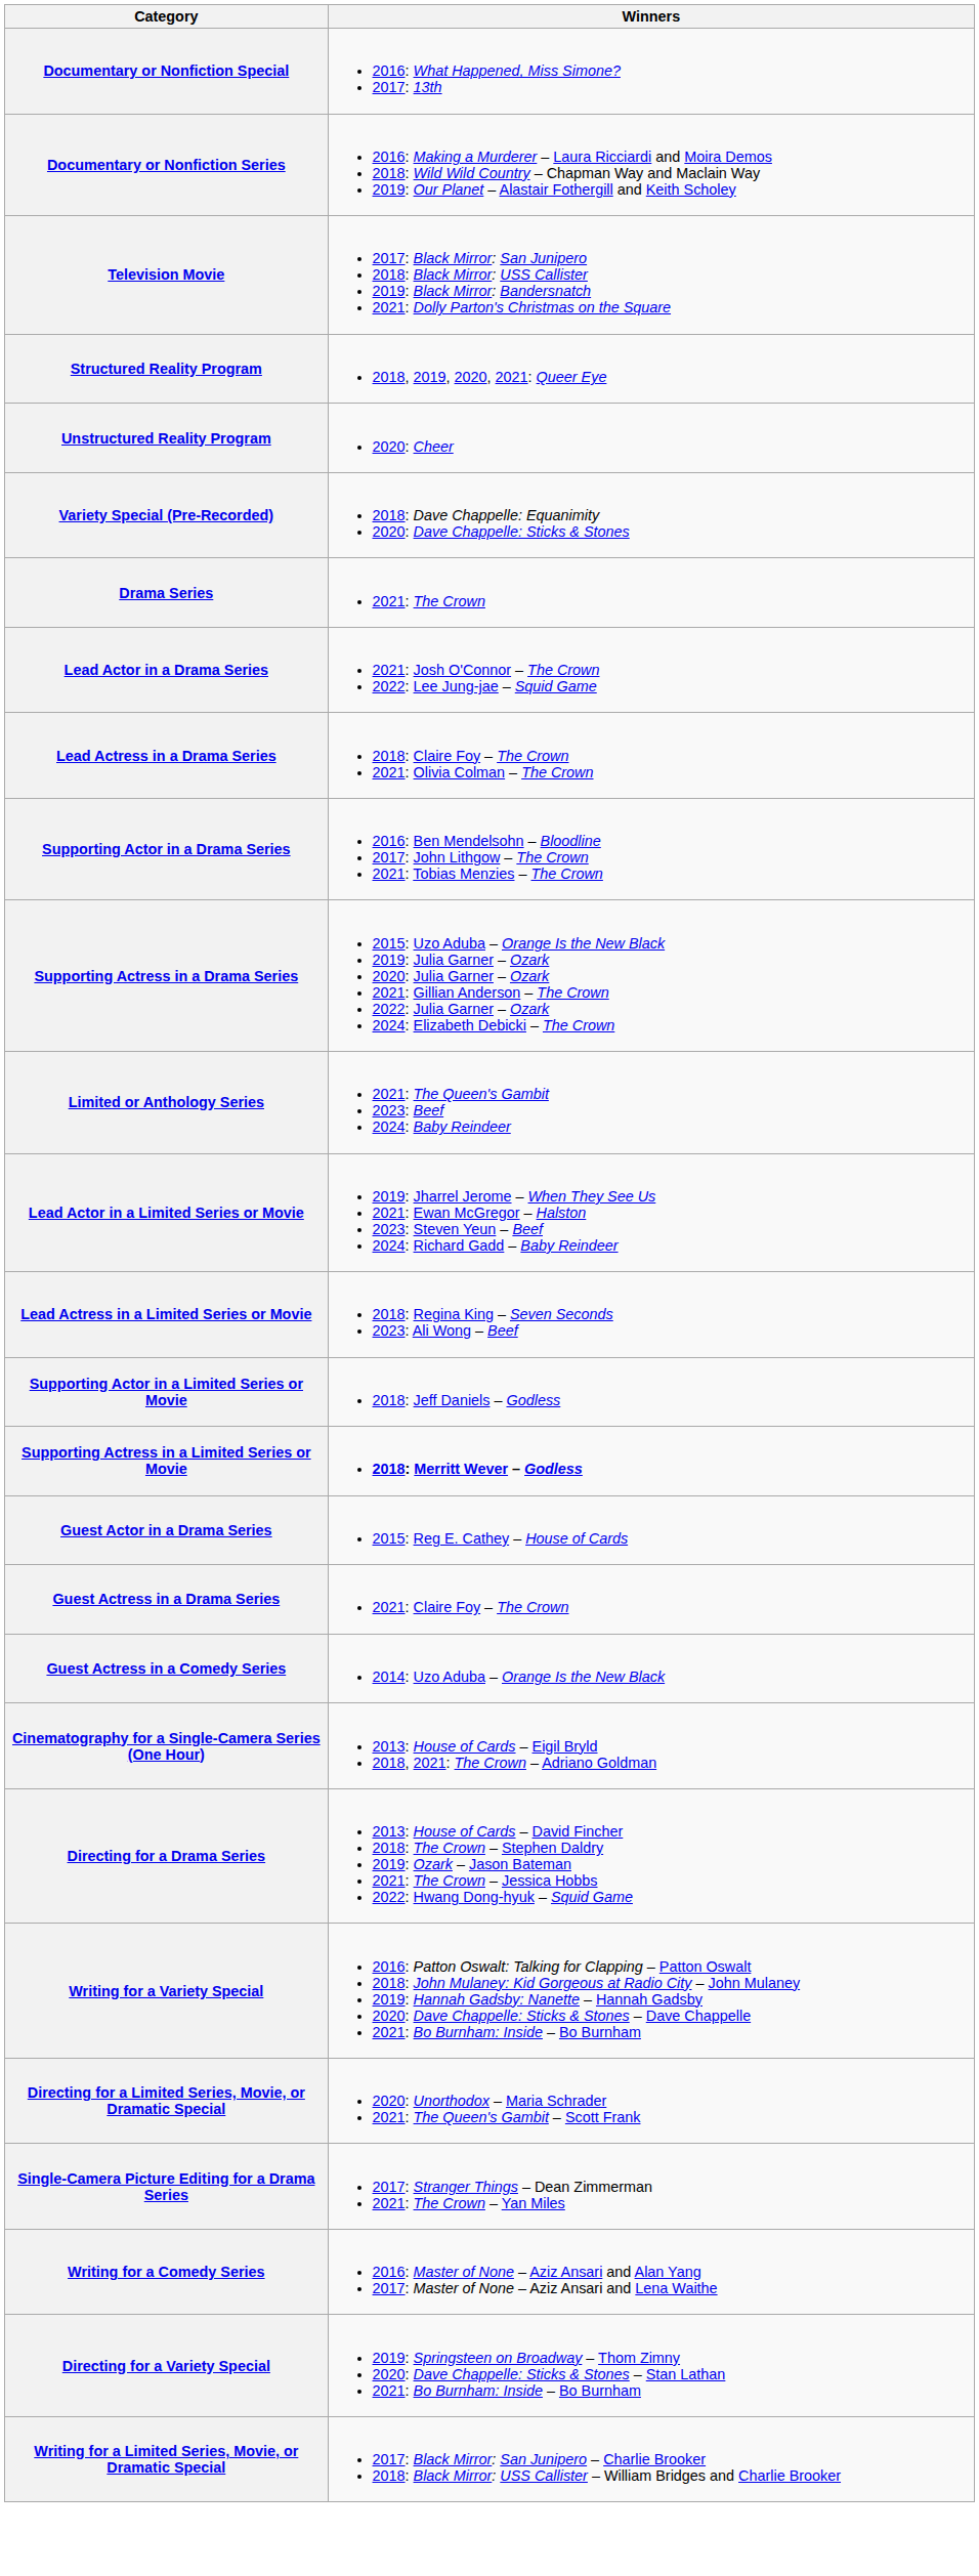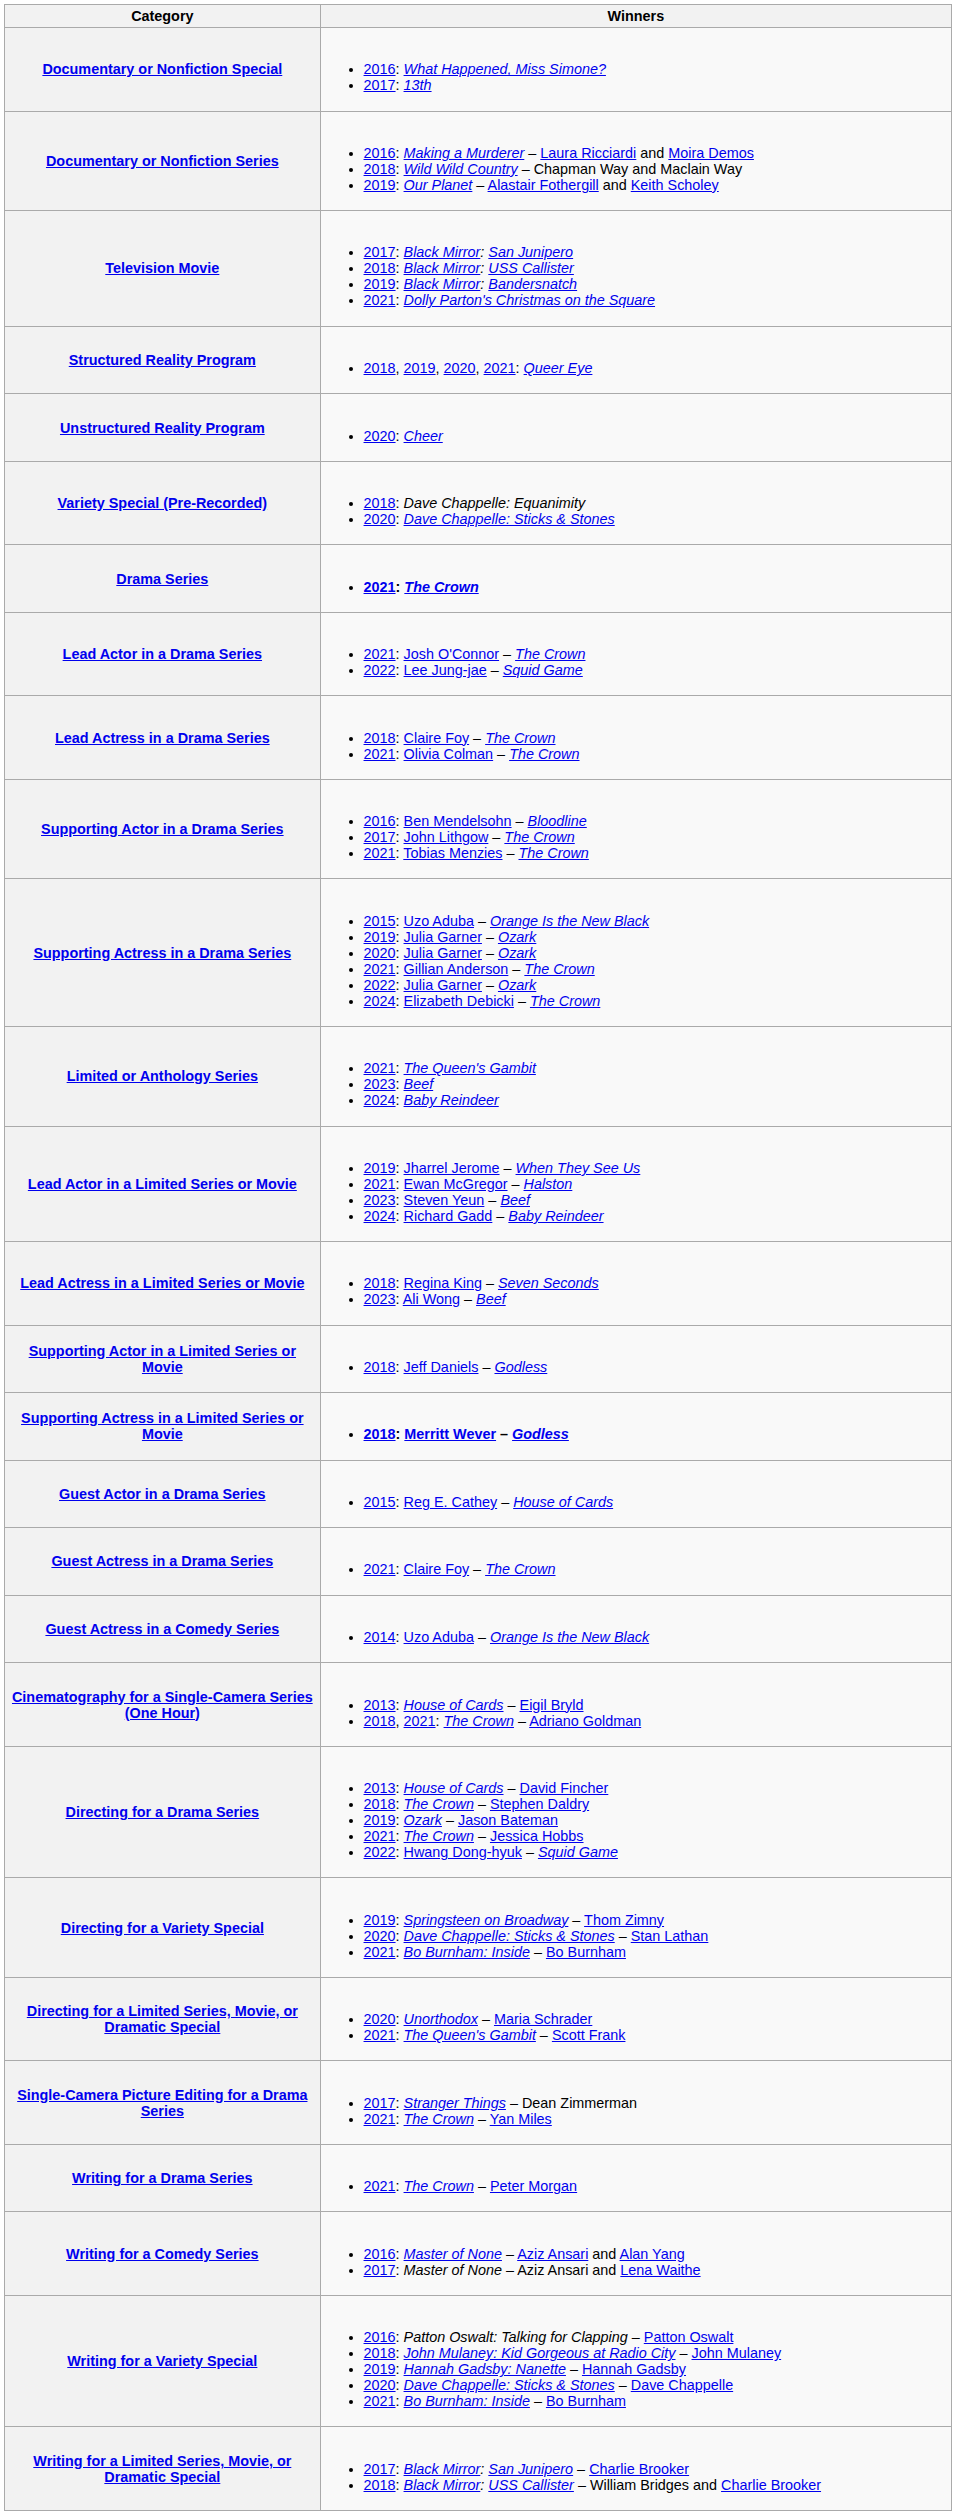Drama Series | Winners: normal -> bold
rows swapped: Directing for a Variety Special <-> Writing for a Variety Special
+ row: Writing for a Drama Series | 2021: The Crown – Peter Morgan
